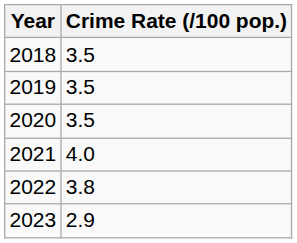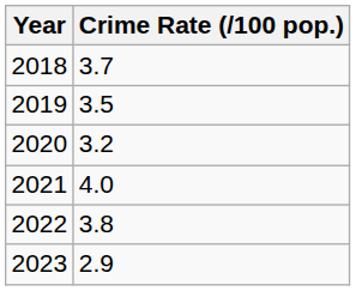2018 | Crime Rate (/100 pop.): 3.5 -> 3.7
2020 | Crime Rate (/100 pop.): 3.5 -> 3.2
